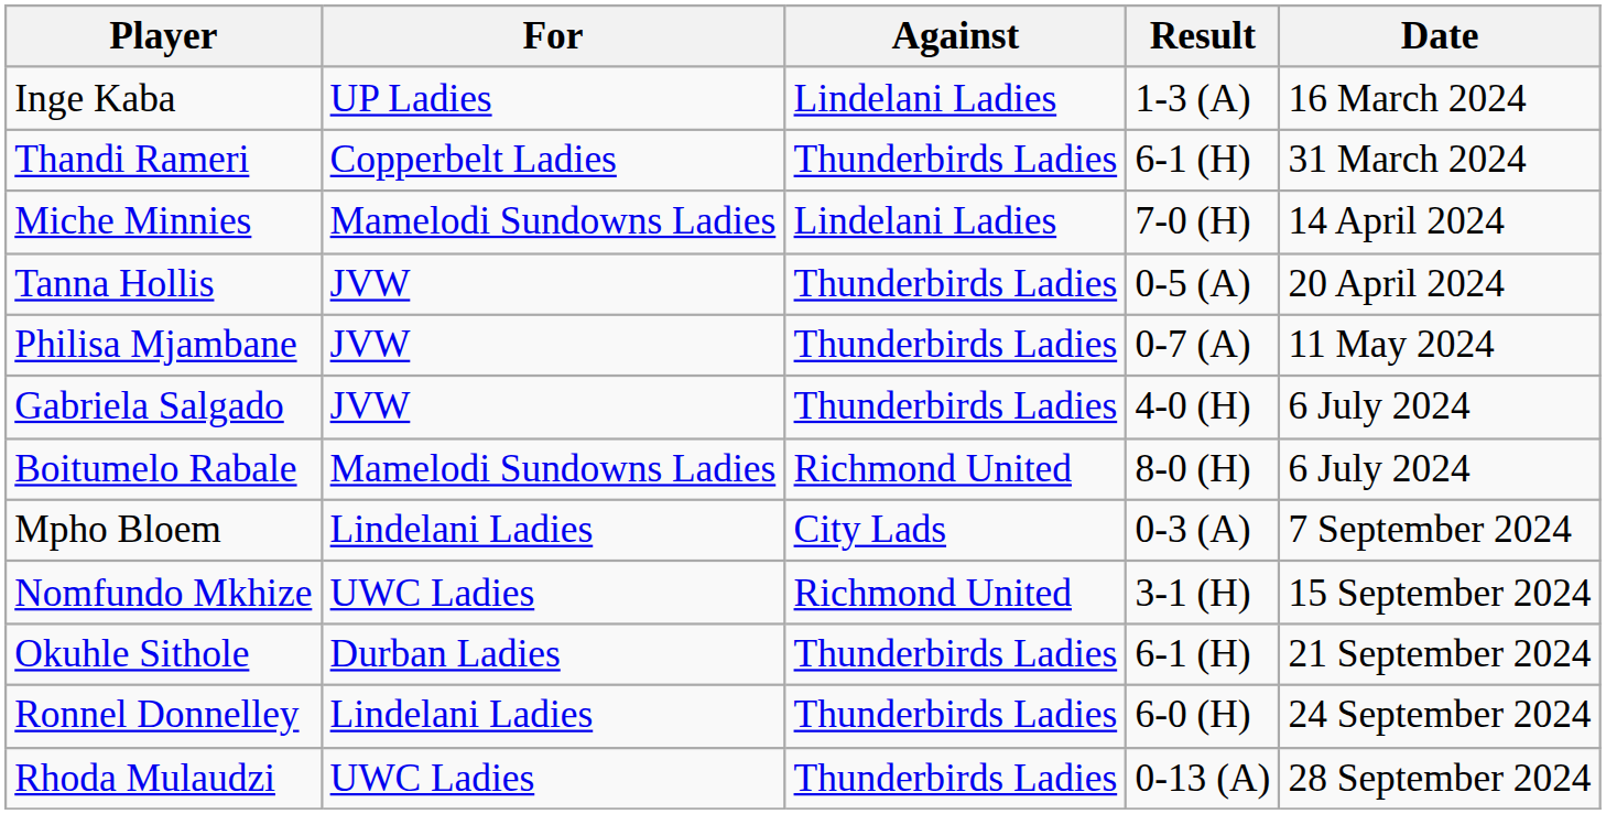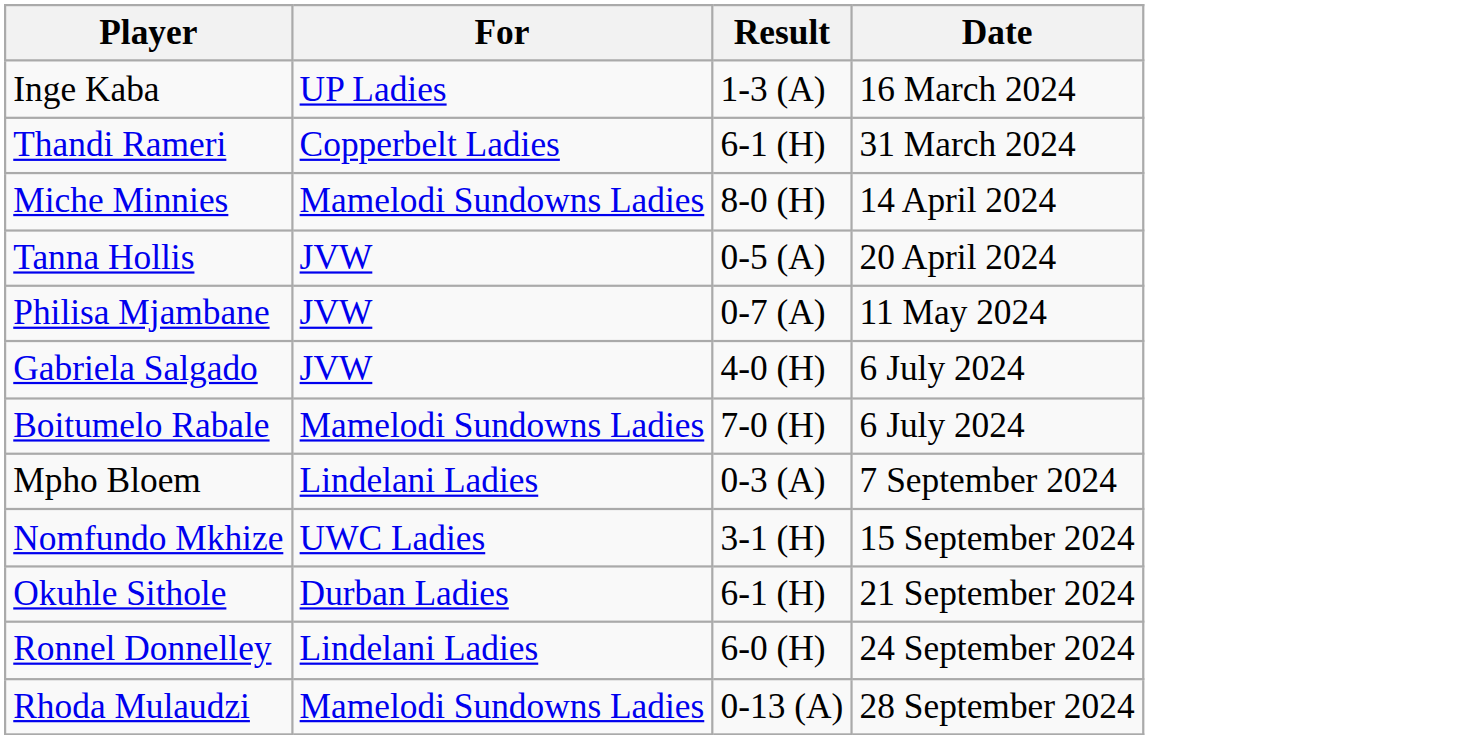- column: Against | Lindelani Ladies | Thunderbirds Ladies | Lindelani Ladies | Thunderbirds Ladies | Thunderbirds Ladies | Thunderbirds Ladies | Richmond United | City Lads | Richmond United | Thunderbirds Ladies | Thunderbirds Ladies | Thunderbirds Ladies
Miche Minnies | Result: 7-0 (H) -> 8-0 (H)
Boitumelo Rabale | Result: 8-0 (H) -> 7-0 (H)
Rhoda Mulaudzi | For: UWC Ladies -> Mamelodi Sundowns Ladies
